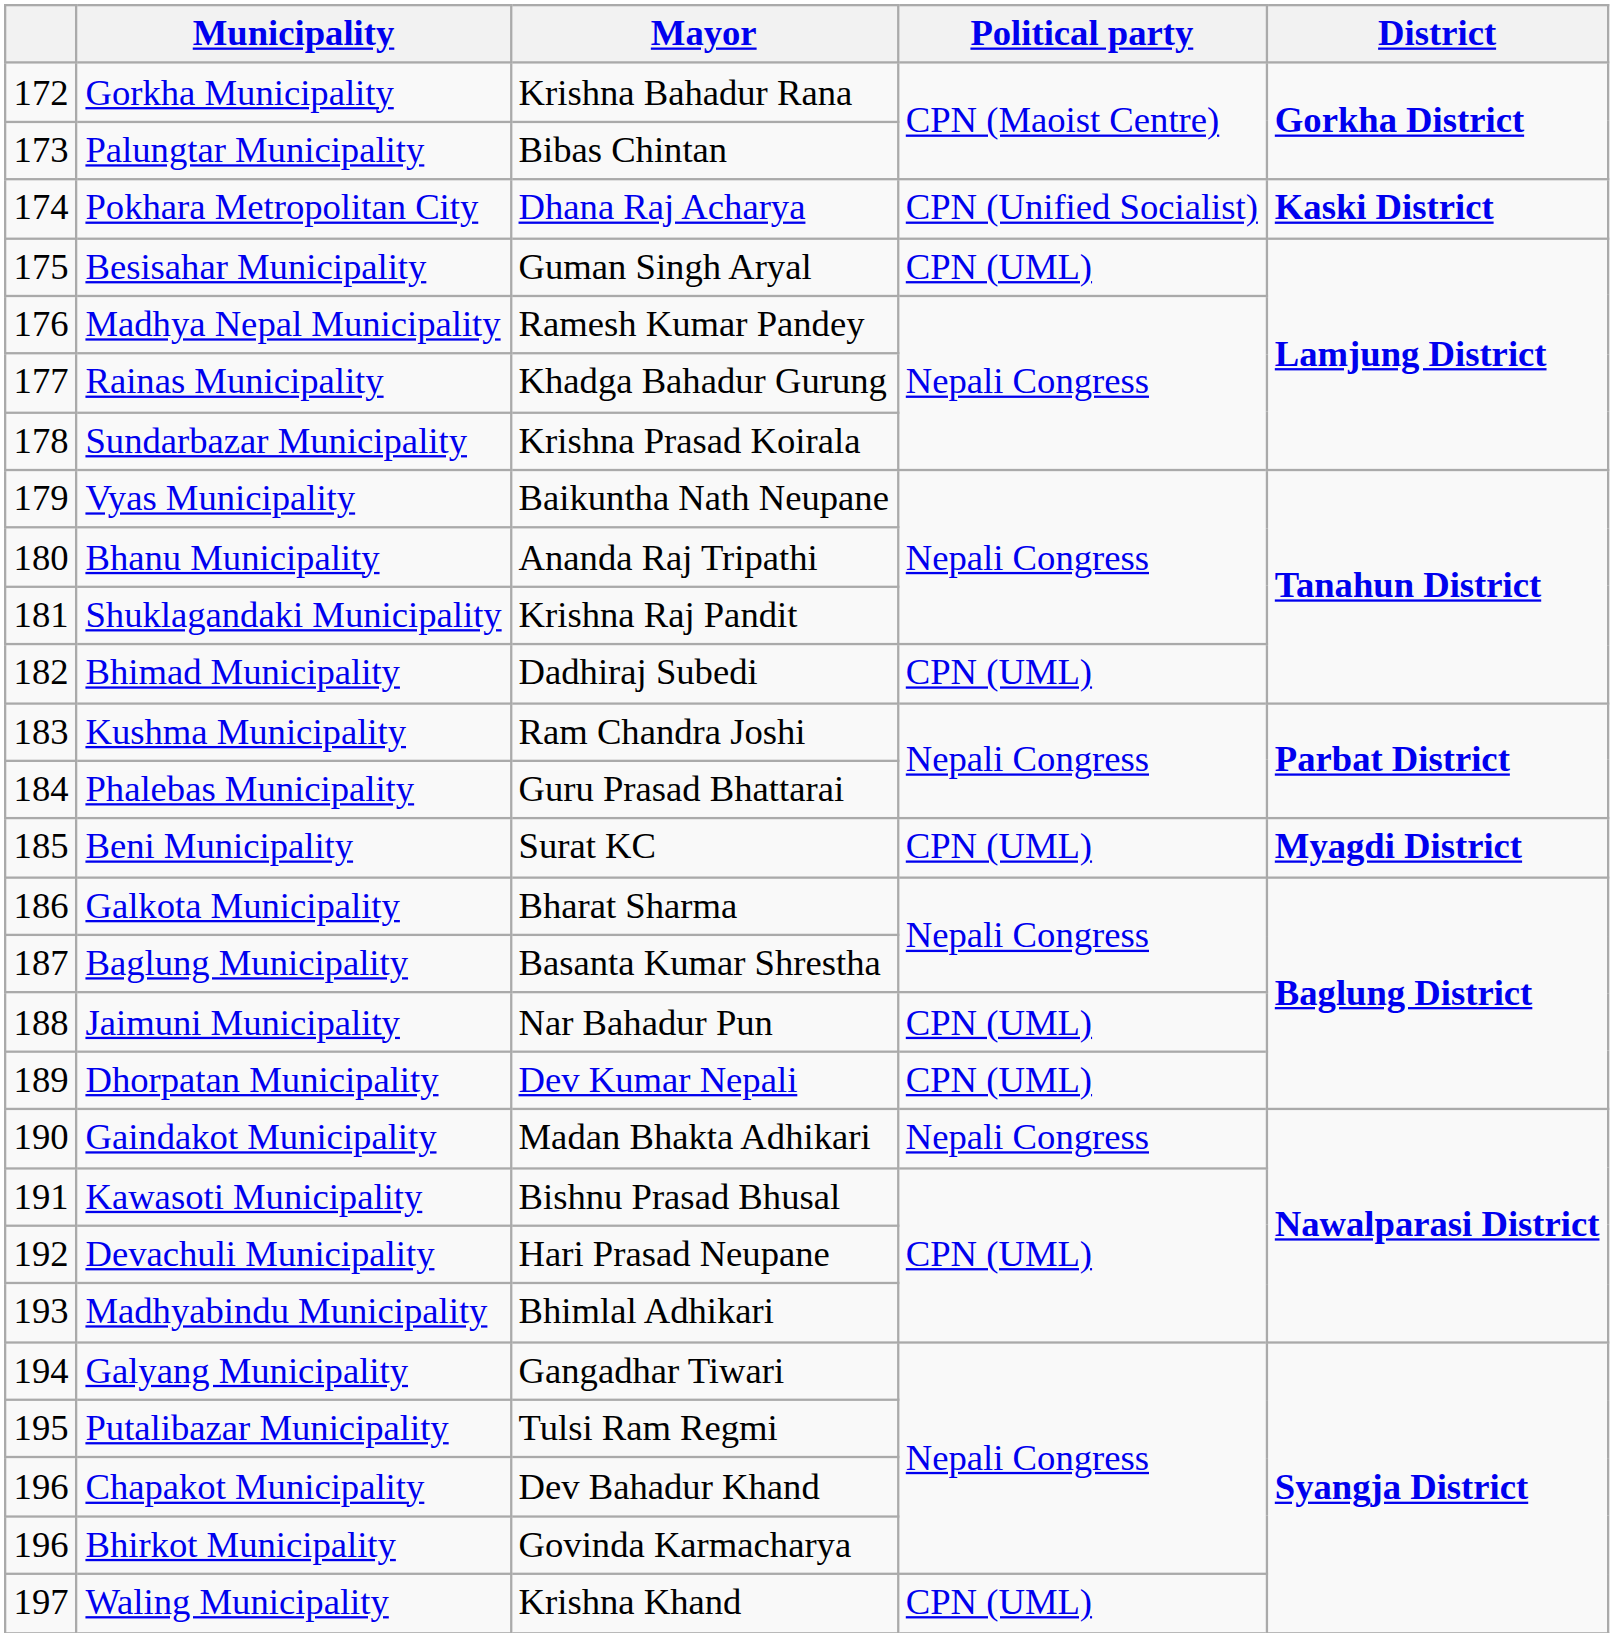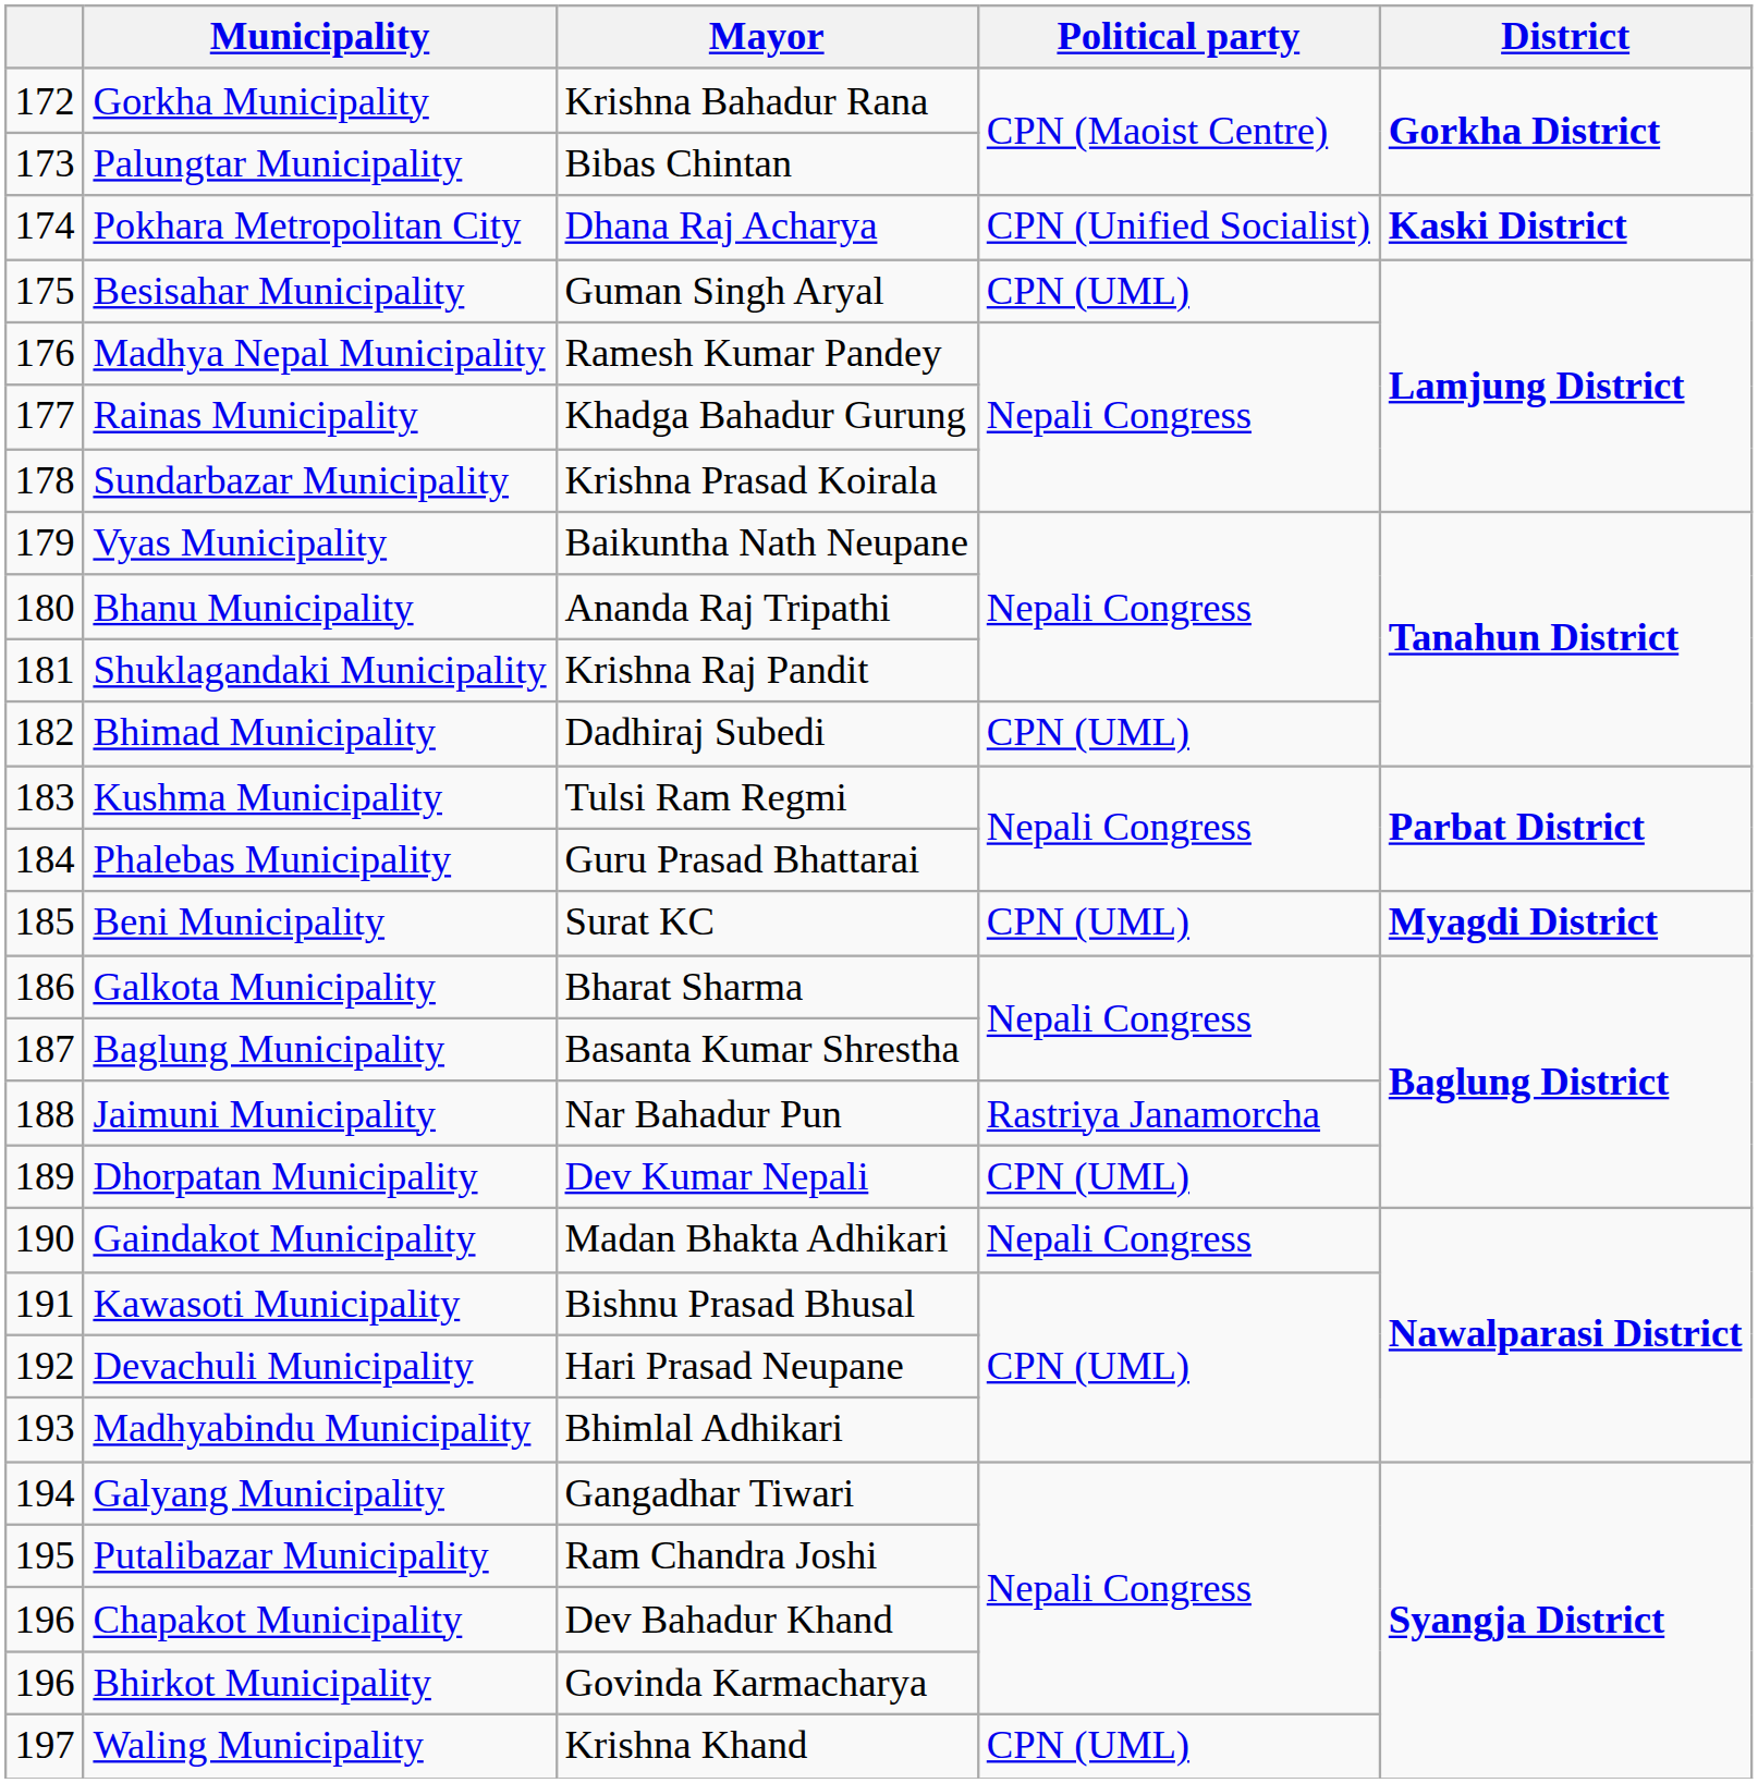Kushma Municipality | Mayor: Ram Chandra Joshi -> Tulsi Ram Regmi
Jaimuni Municipality | Political party: CPN (UML) -> Rastriya Janamorcha
Putalibazar Municipality | Mayor: Tulsi Ram Regmi -> Ram Chandra Joshi
